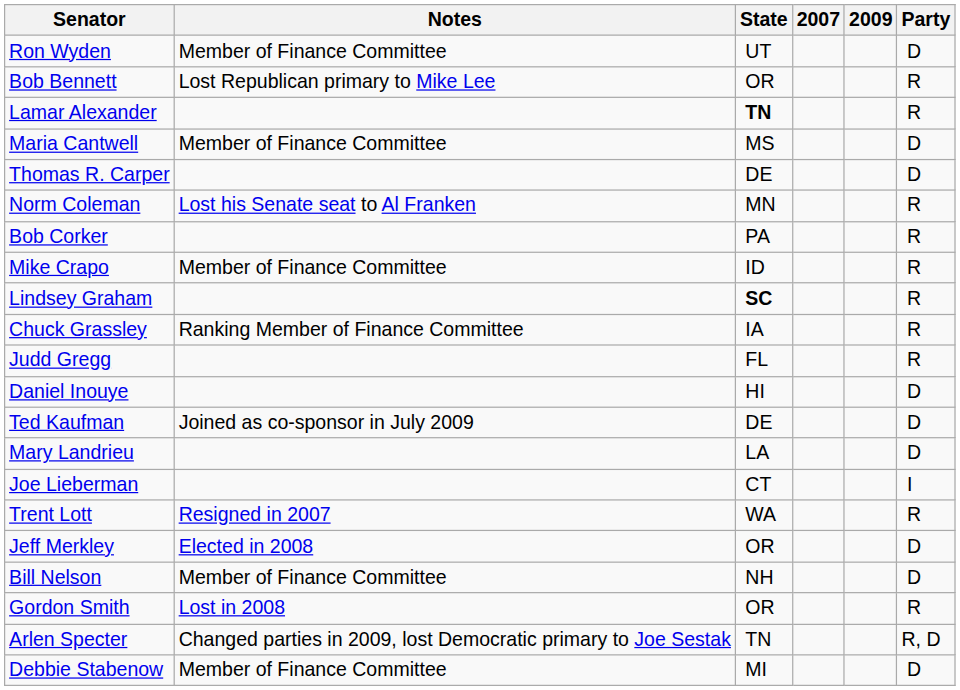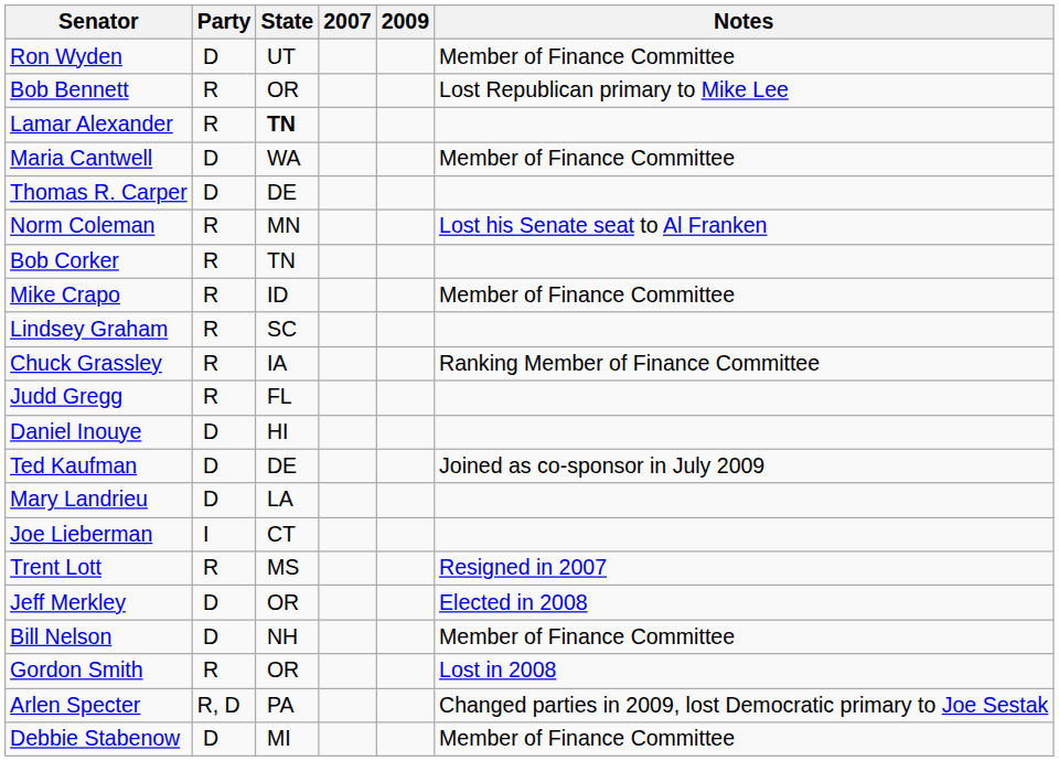columns swapped: Party <-> Notes
Maria Cantwell | State: MS -> WA
Bob Corker | State: PA -> TN
Lindsey Graham | State: bold -> normal
Trent Lott | State: WA -> MS
Arlen Specter | State: TN -> PA
